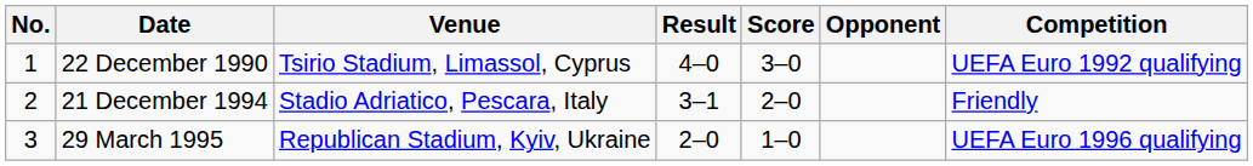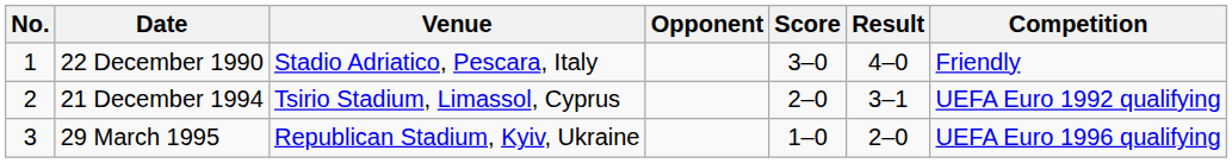columns swapped: Opponent <-> Result
22 December 1990 | Venue: Tsirio Stadium, Limassol, Cyprus -> Stadio Adriatico, Pescara, Italy
22 December 1990 | Competition: UEFA Euro 1992 qualifying -> Friendly
21 December 1994 | Venue: Stadio Adriatico, Pescara, Italy -> Tsirio Stadium, Limassol, Cyprus
21 December 1994 | Competition: Friendly -> UEFA Euro 1992 qualifying
